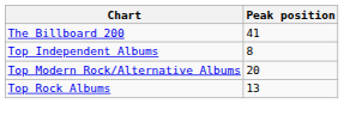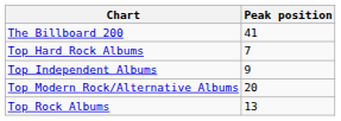+ row: Top Hard Rock Albums | 7
Top Independent Albums | Peak position: 8 -> 9
